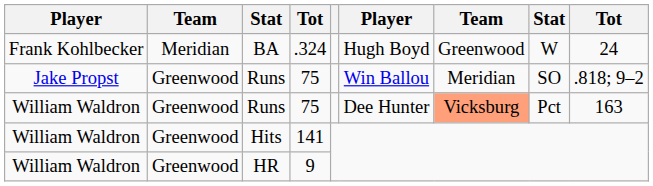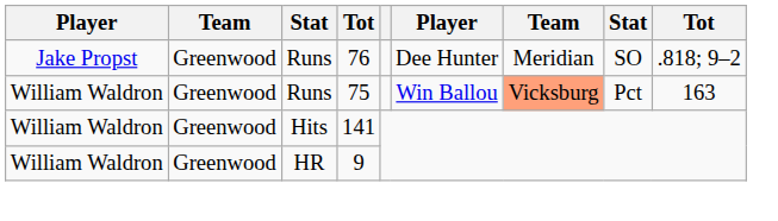- row: Frank Kohlbecker | Meridian | BA | .324 | Hugh Boyd | Greenwood | W | 24
Jake Propst / Runs | column 4: 75 -> 76
Jake Propst / Runs | column 6: Win Ballou -> Dee Hunter
William Waldron / Runs | column 6: Dee Hunter -> Win Ballou
